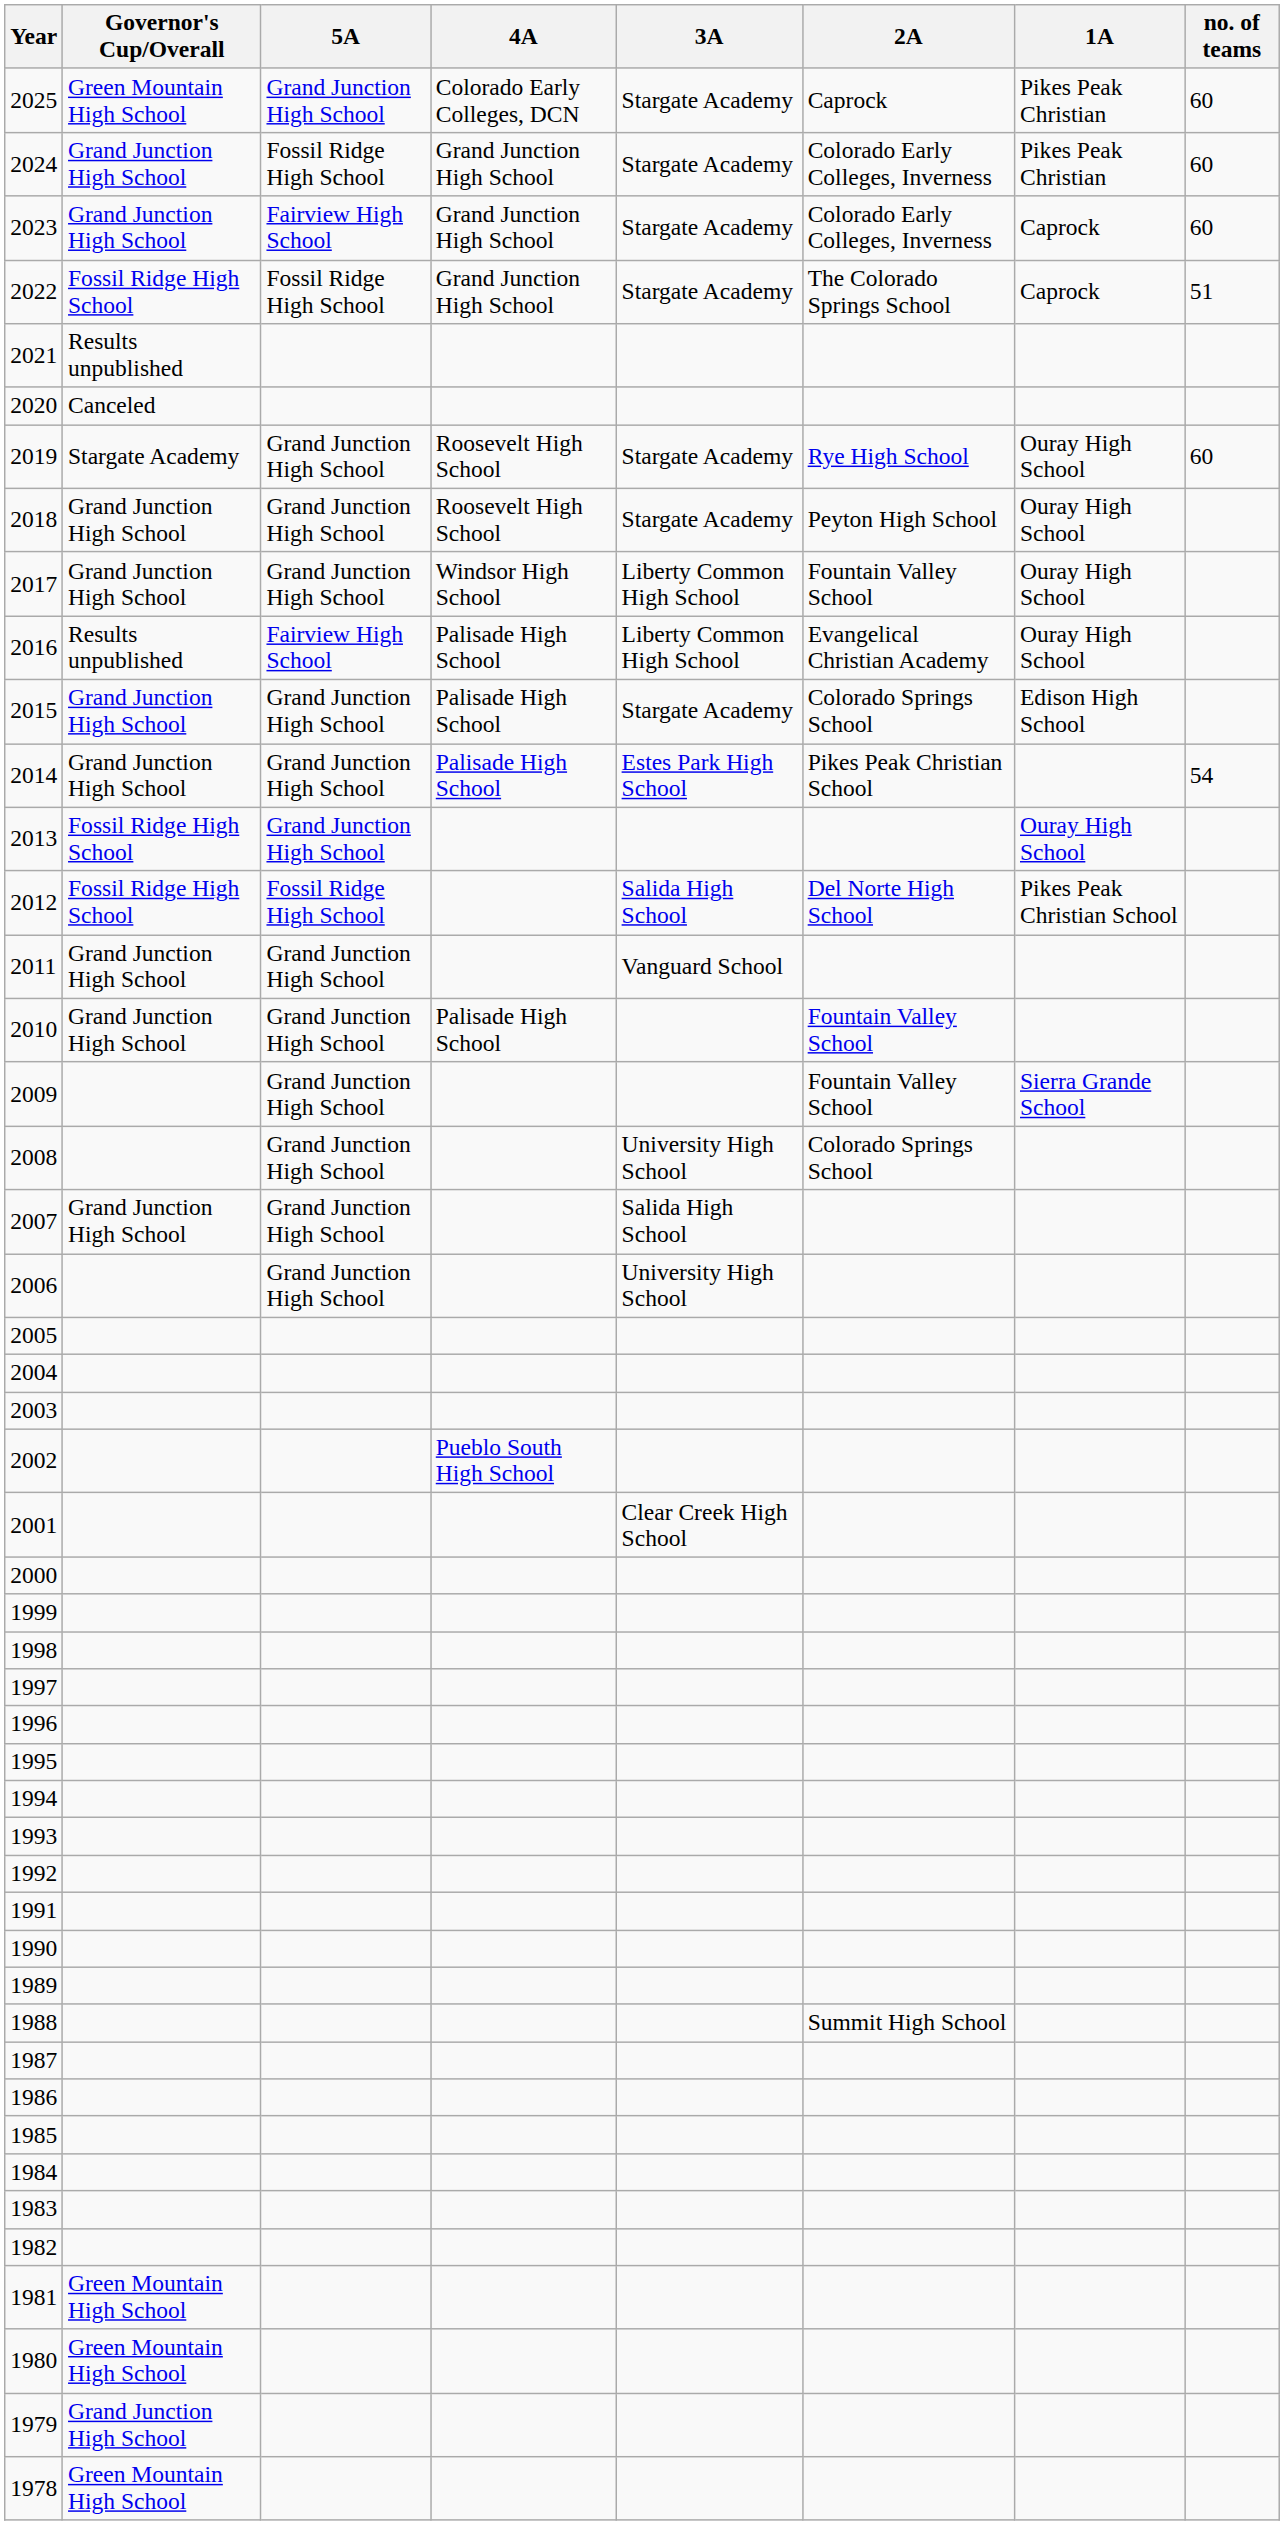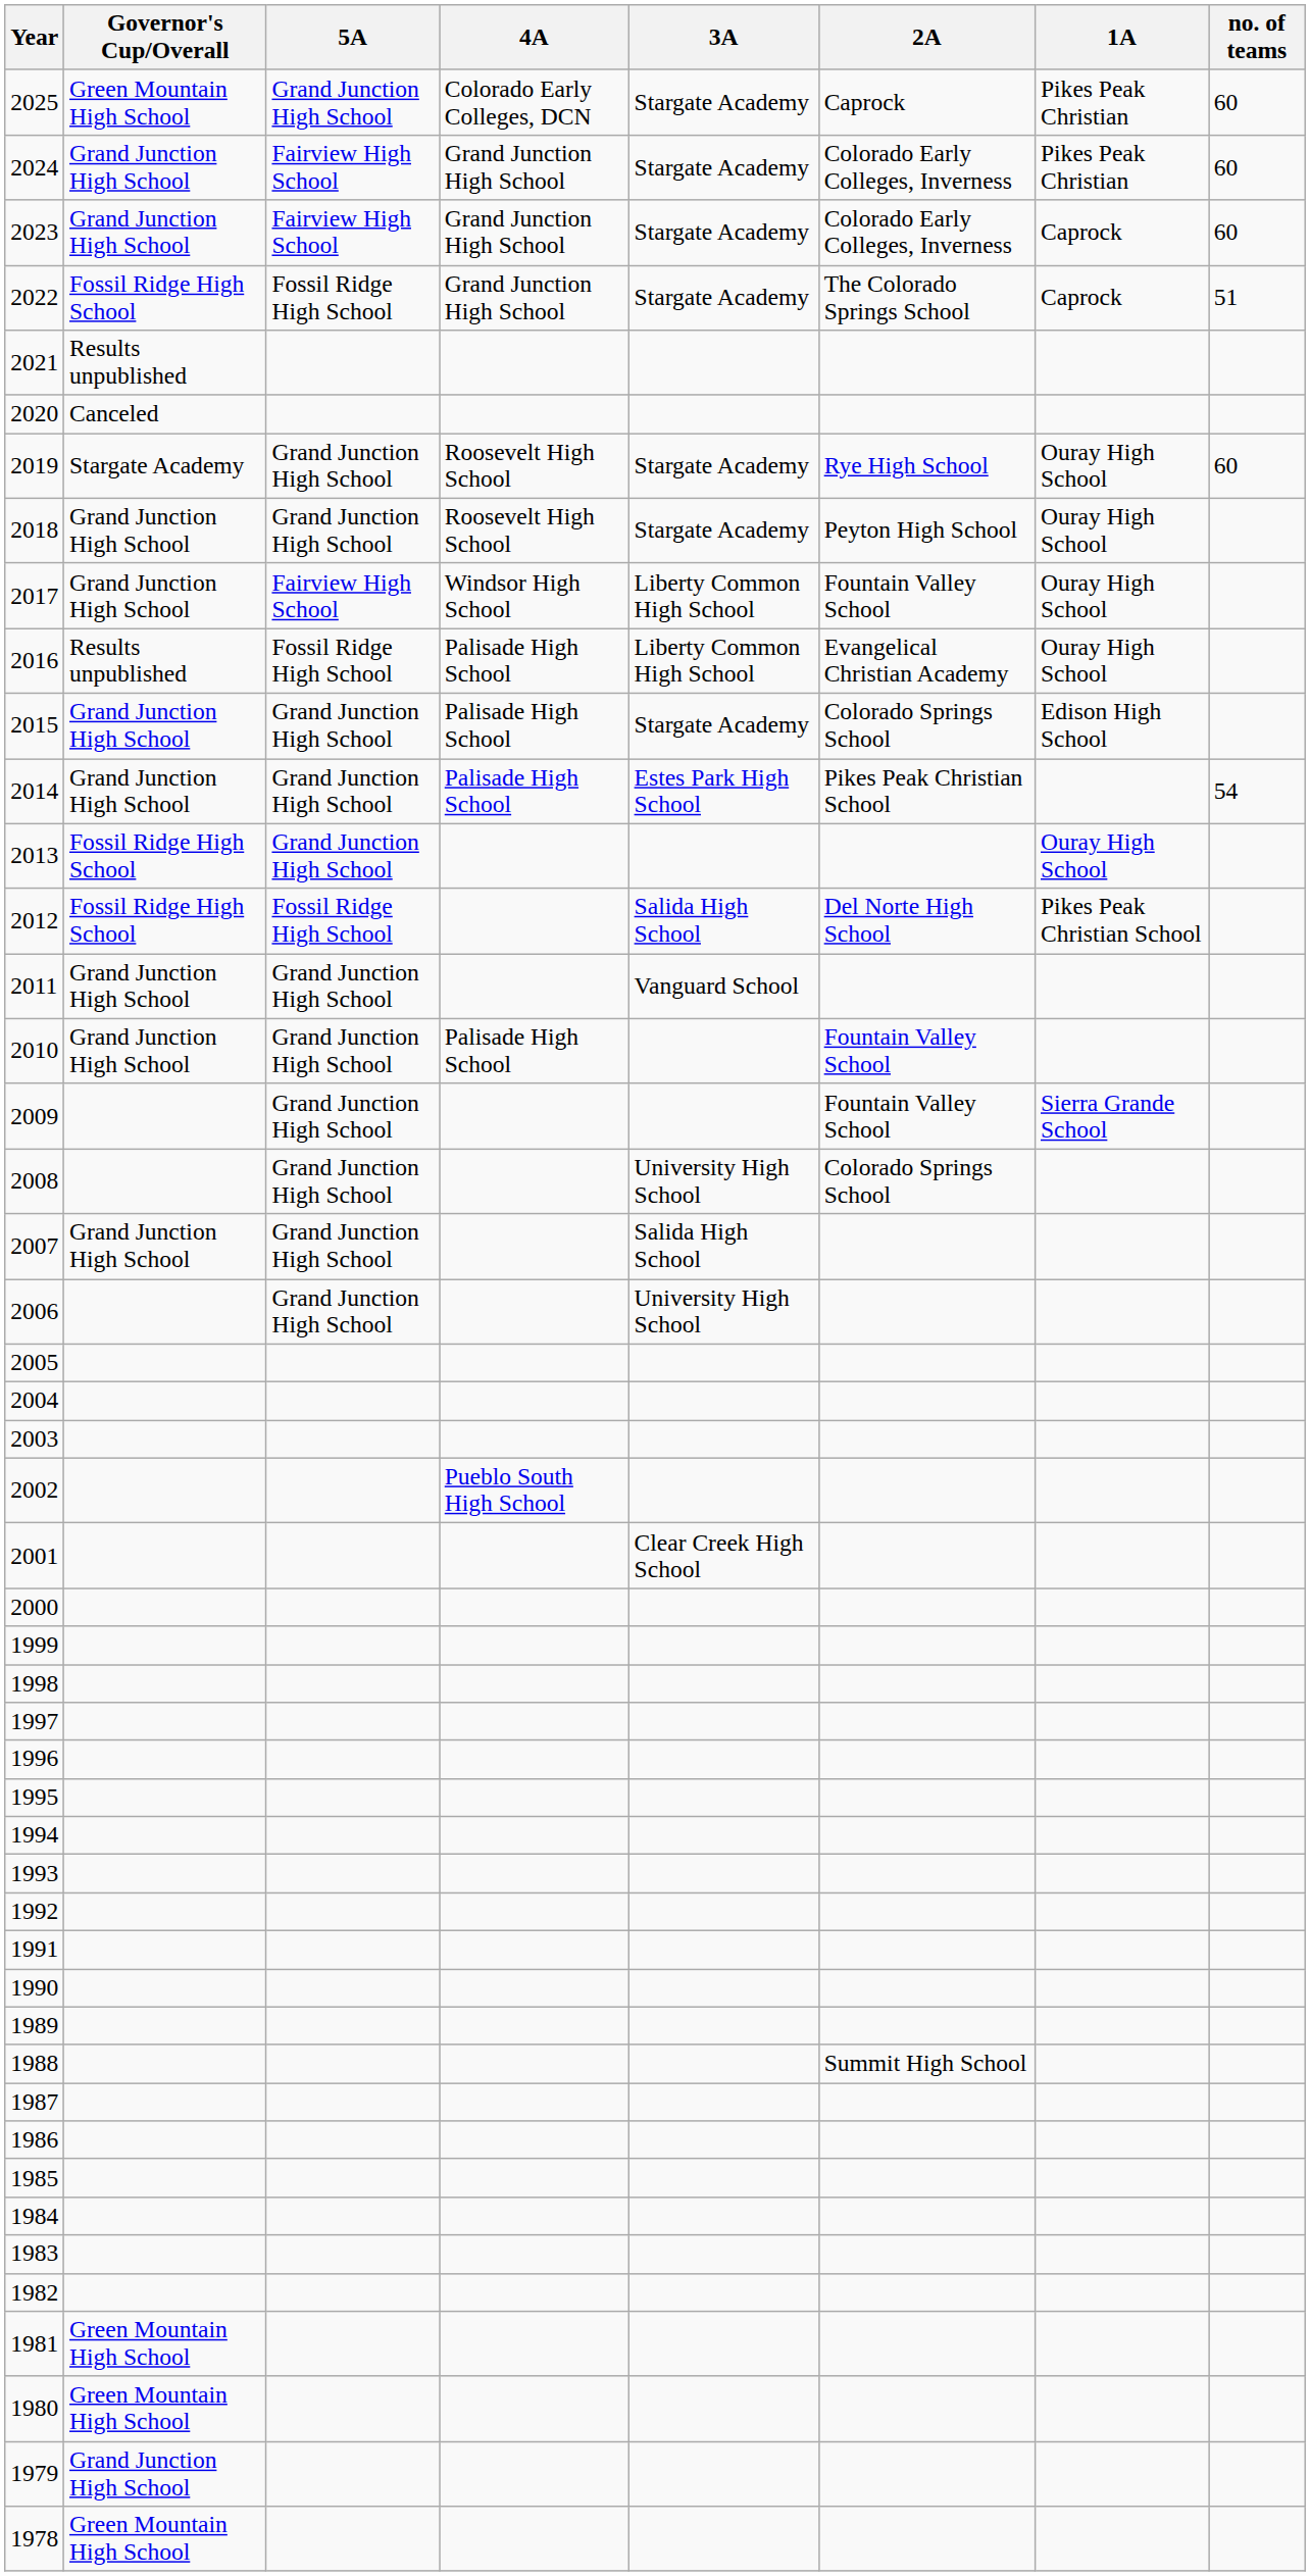2024 | 5A: Fossil Ridge High School -> Fairview High School
2017 | 5A: Grand Junction High School -> Fairview High School
2016 | 5A: Fairview High School -> Fossil Ridge High School
